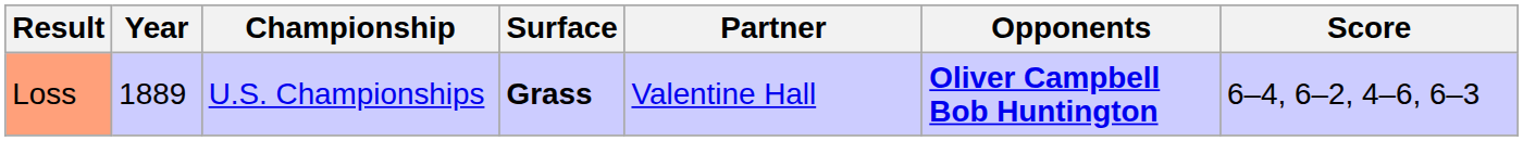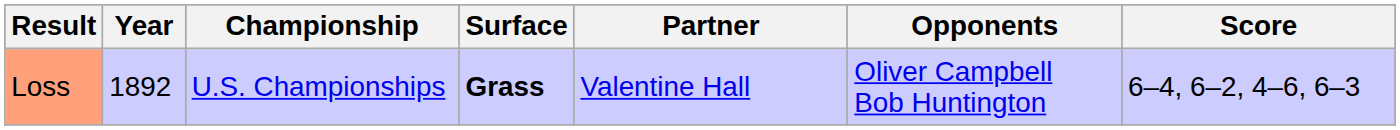Loss | Year: 1889 -> 1892
Loss | Opponents: bold -> normal
